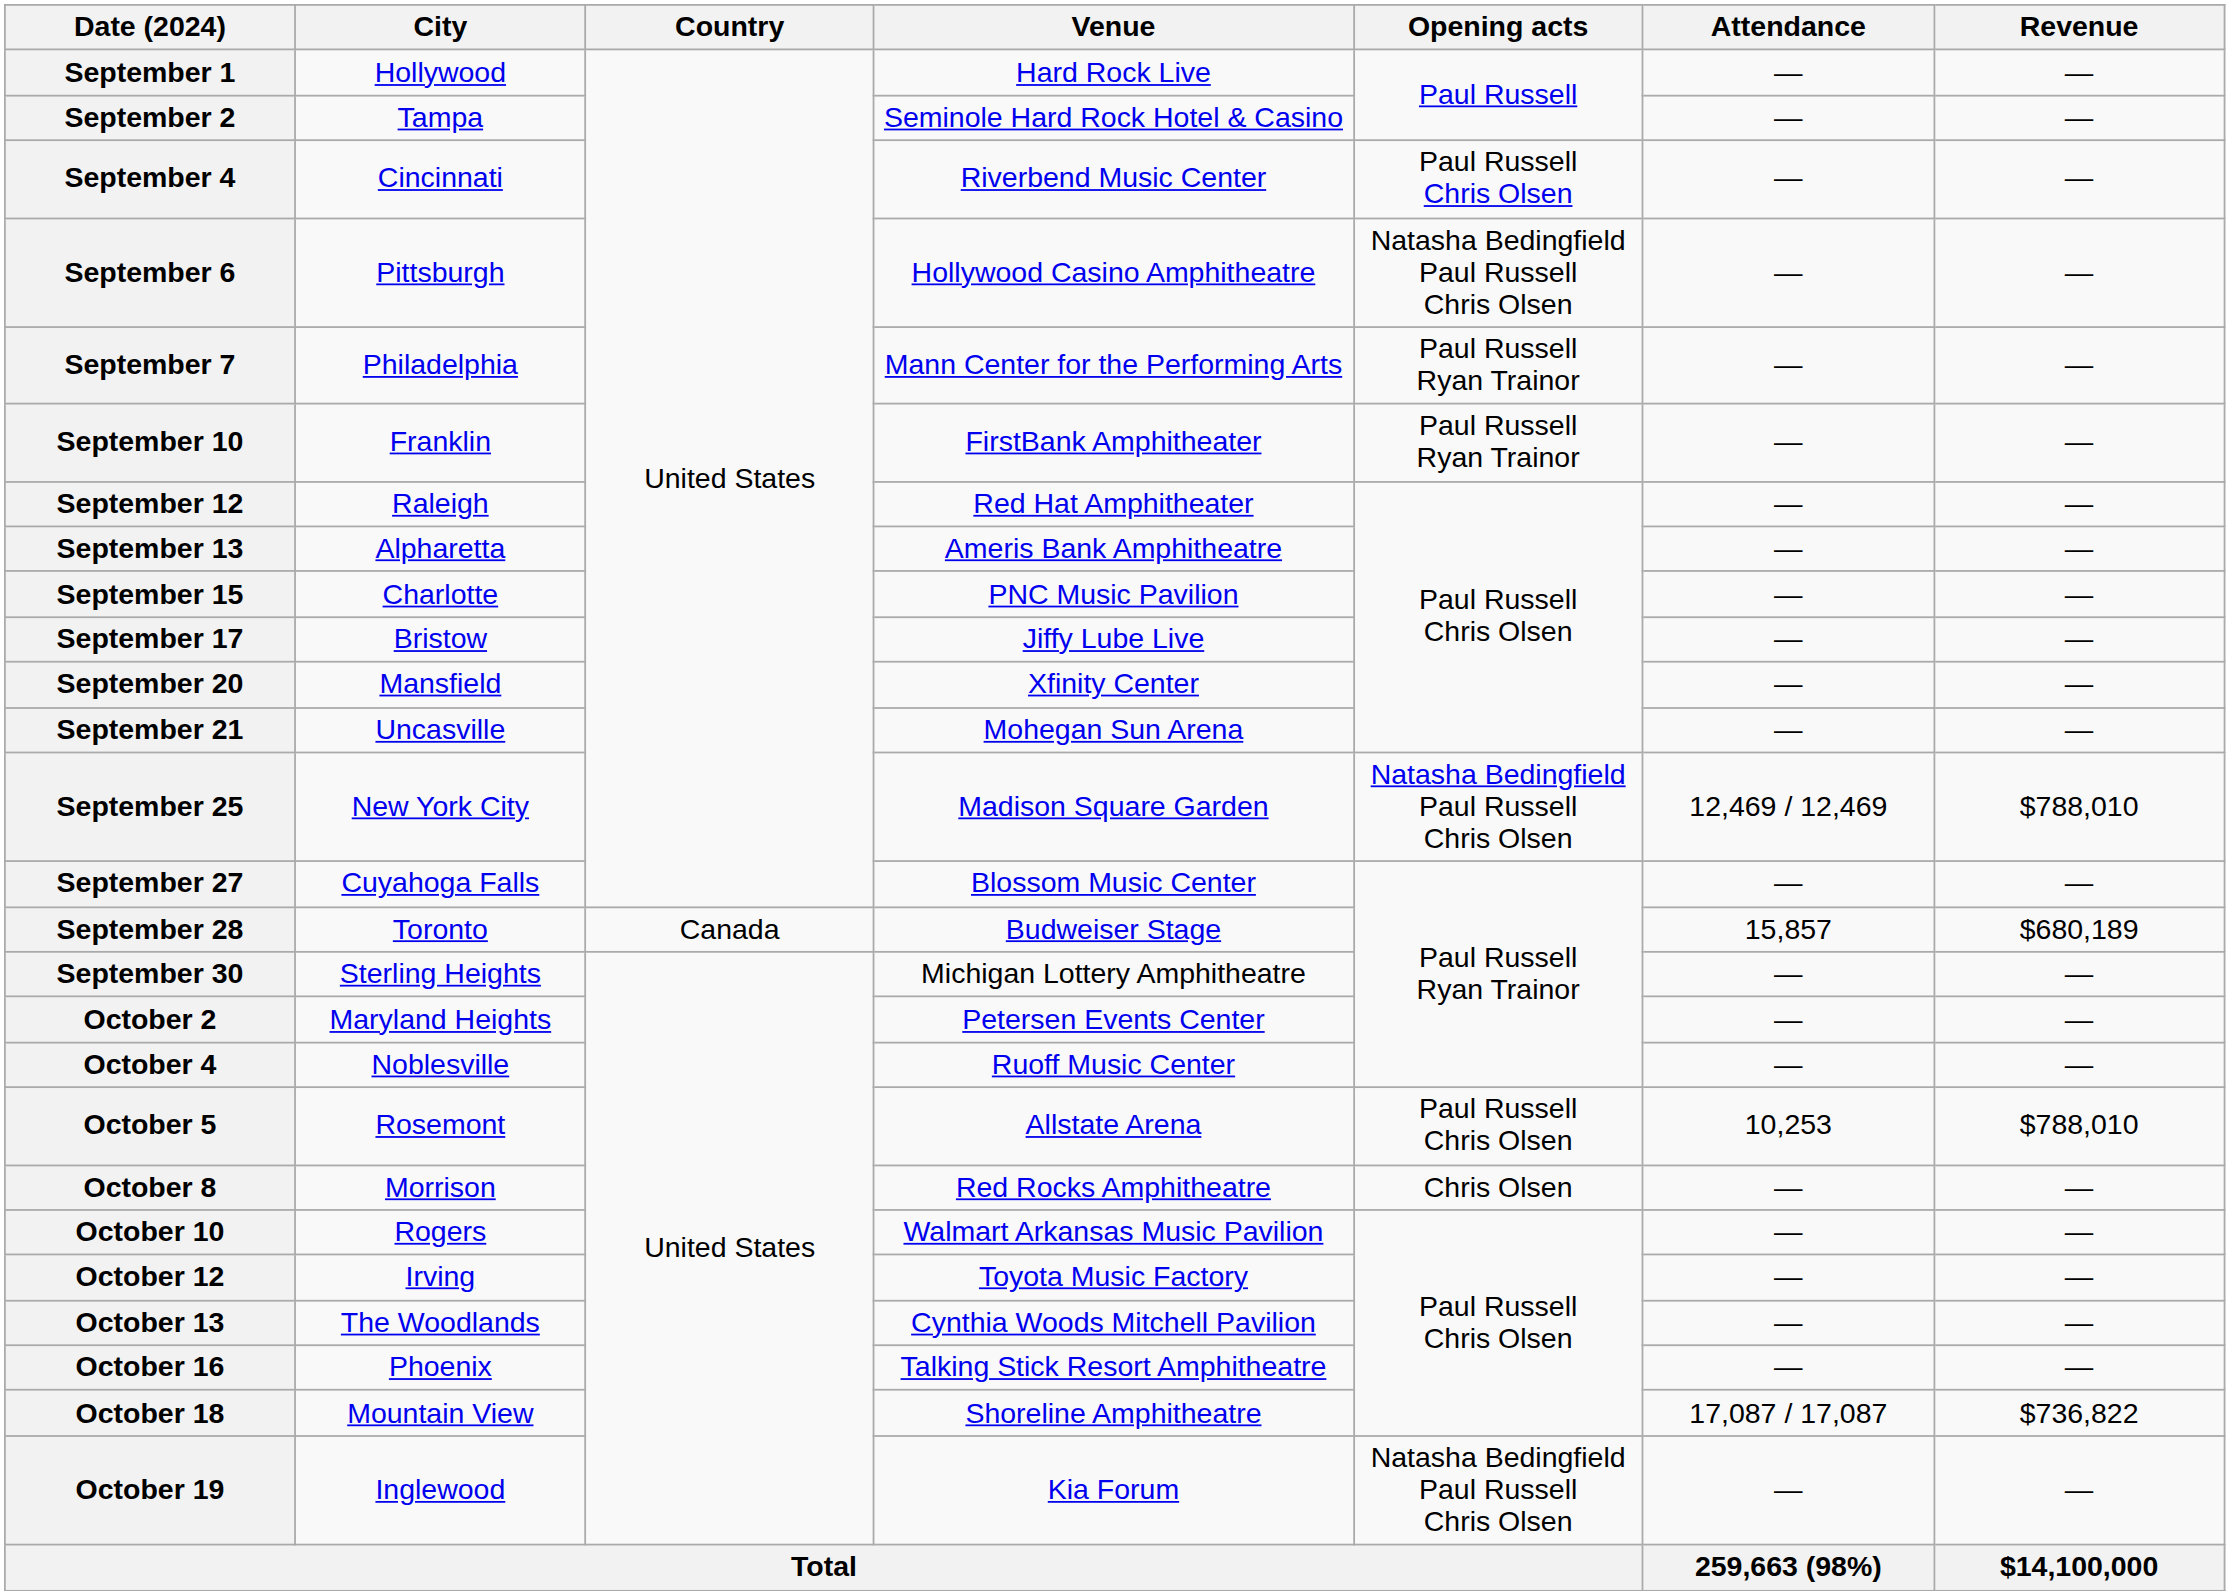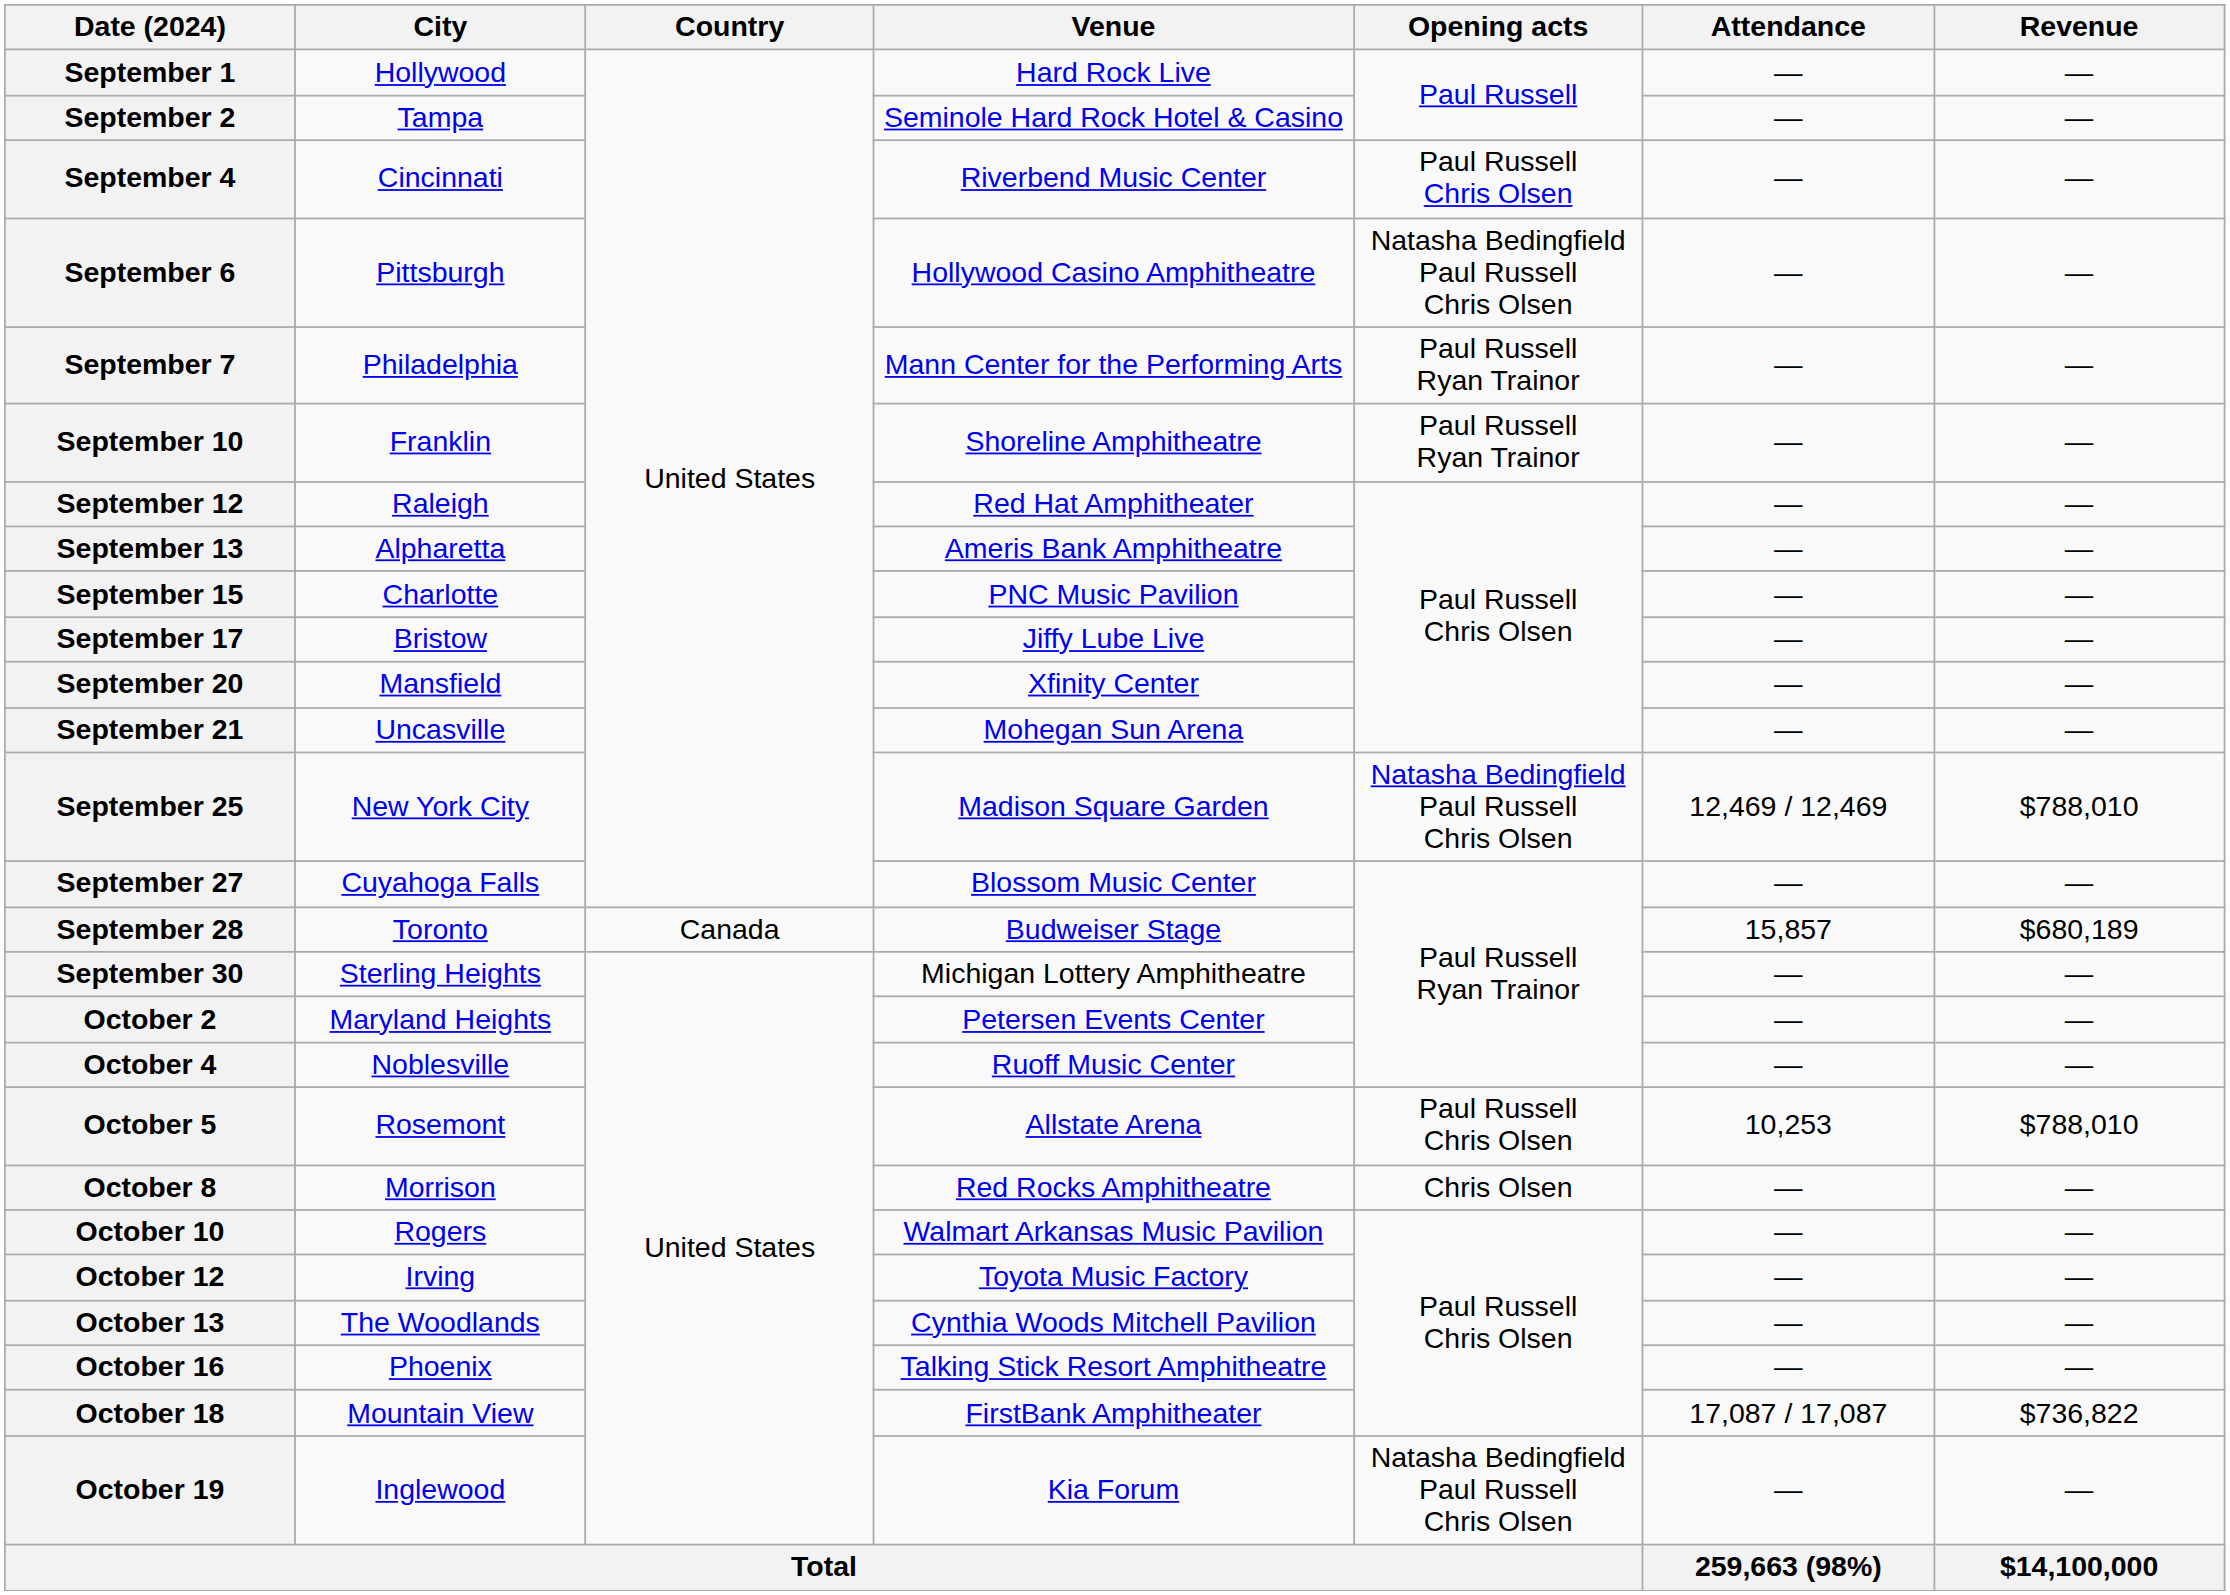September 10 | Venue: FirstBank Amphitheater -> Shoreline Amphitheatre
October 18 | Venue: Shoreline Amphitheatre -> FirstBank Amphitheater
